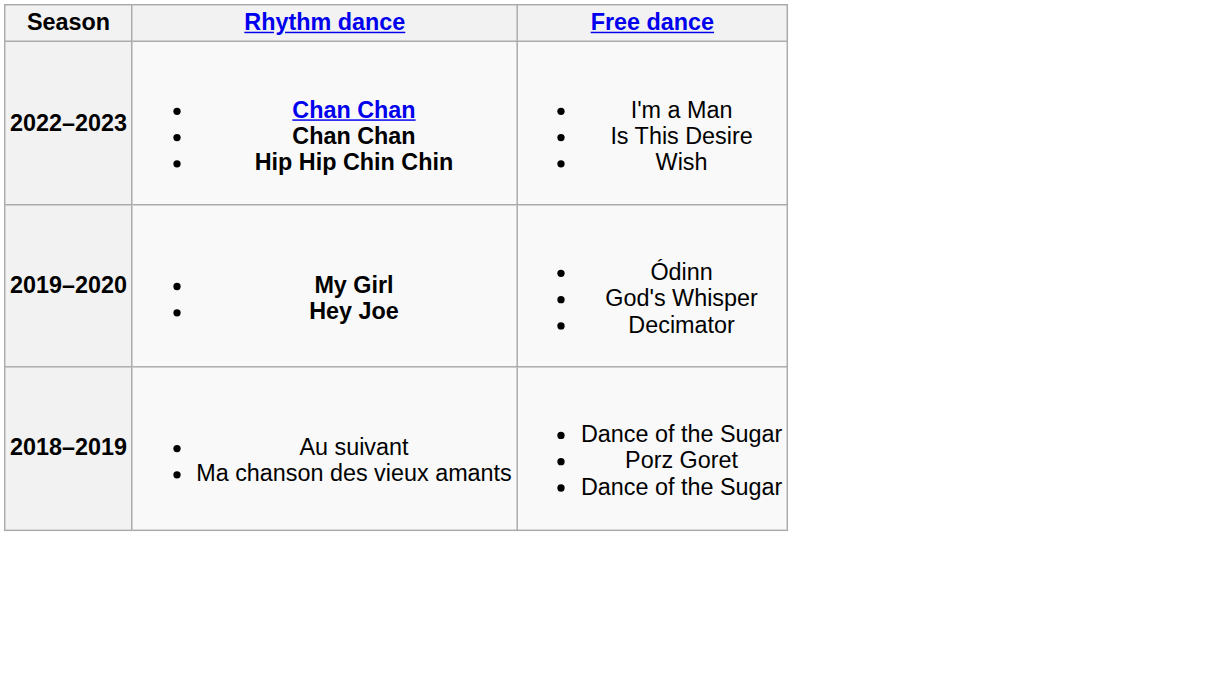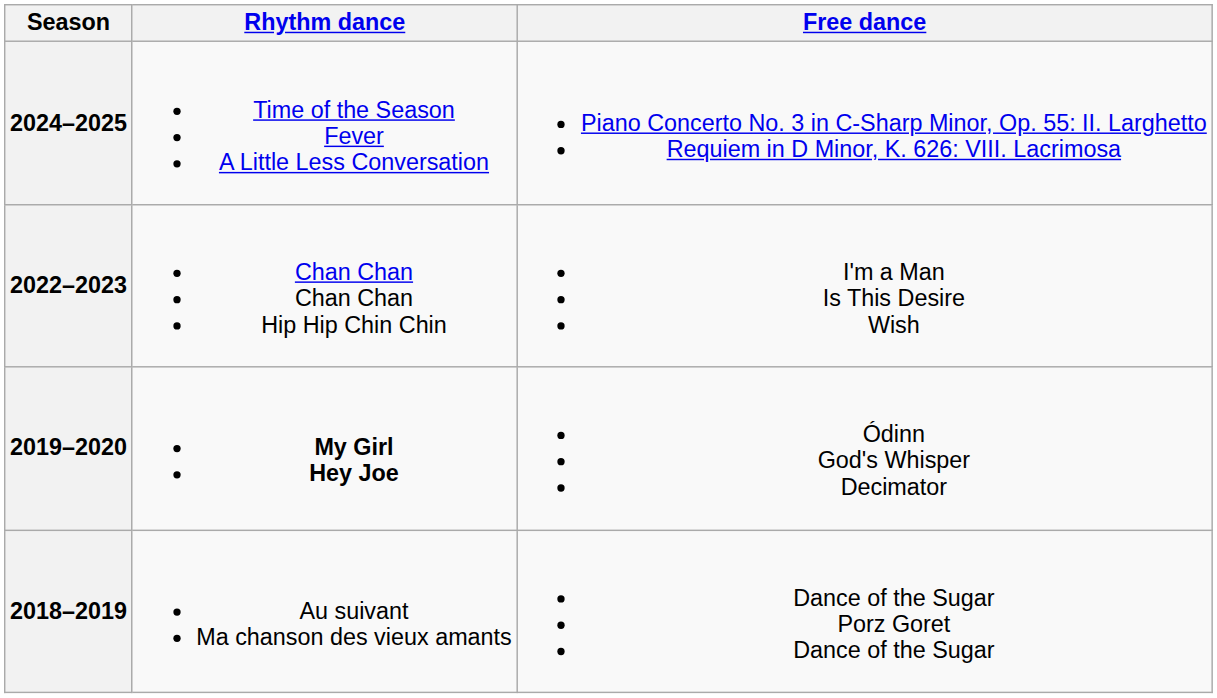+ row: 2024–2025 | Time of the Season Fever A Little Less Conversation | Piano Concerto No. 3 in C-Sharp Minor, Op. 55: II. Larghetto Requiem in D Minor, K. 626: VIII. Lacrimosa
2022–2023 | Rhythm dance: bold -> normal
